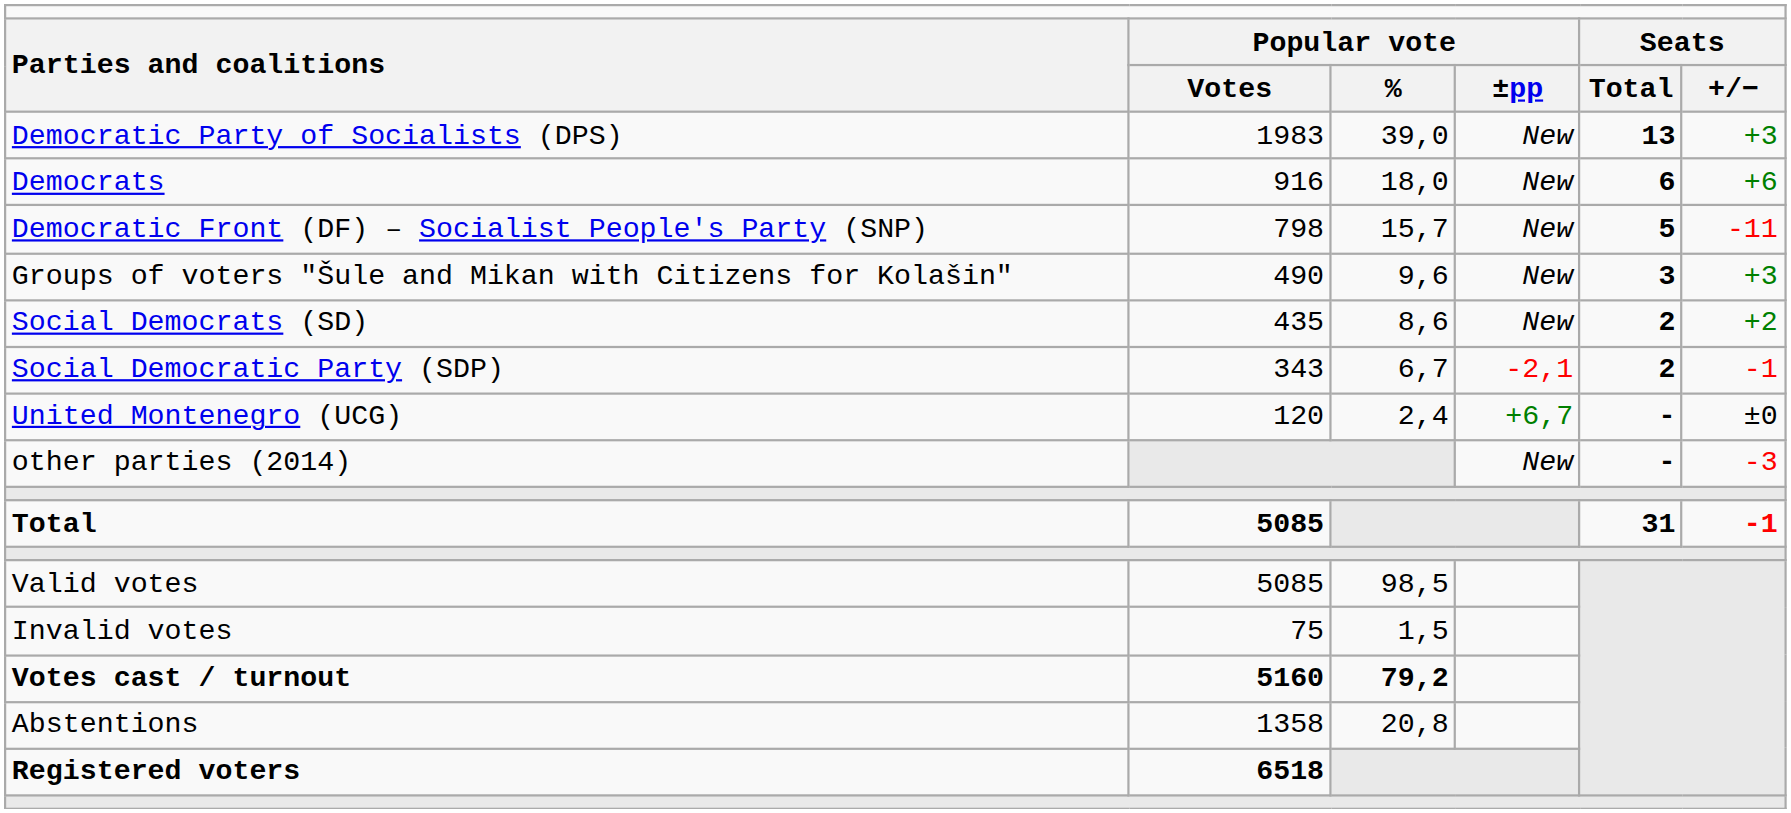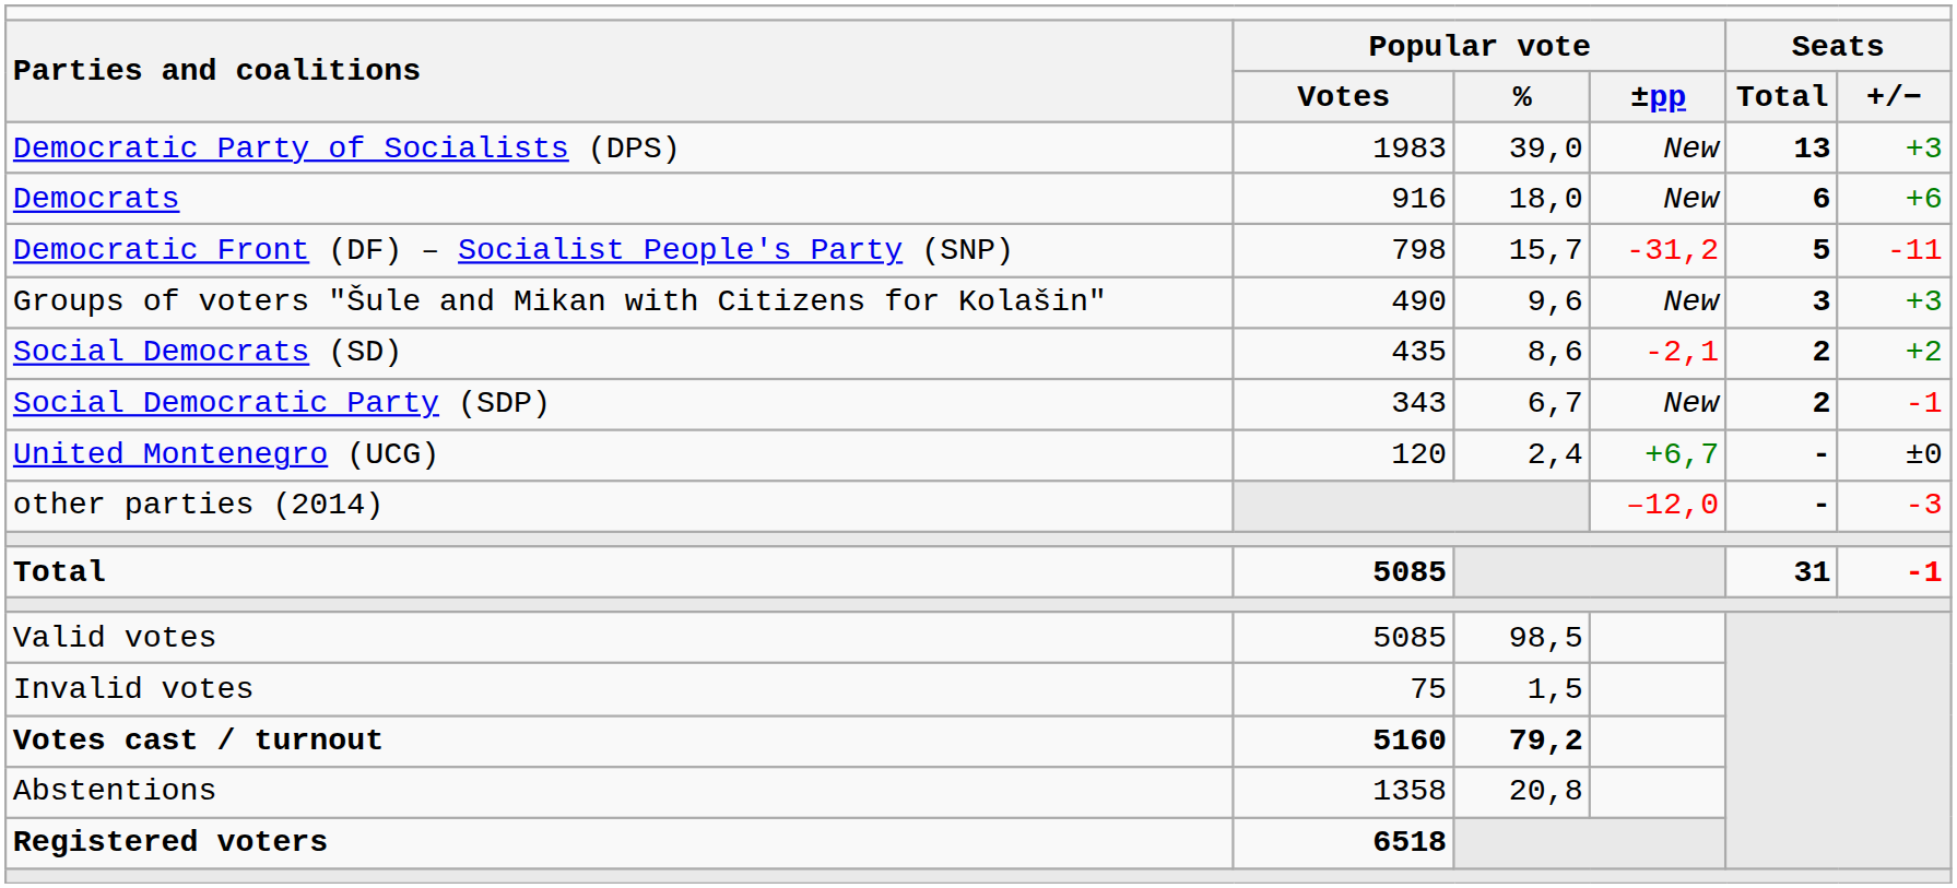Democratic Front (DF) – Socialist People's Party (SNP) | column 4: New -> -31,2
Social Democrats (SD) | column 4: New -> -2,1
Social Democratic Party (SDP) | column 4: -2,1 -> New
other parties (2014) | column 4: New -> –12,0
